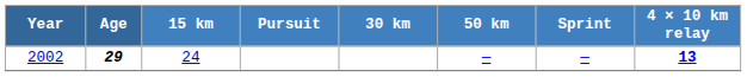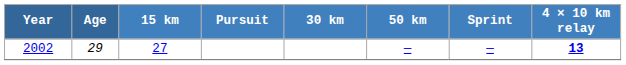2002 | Age: bold -> normal
2002 | 15 km: 24 -> 27
